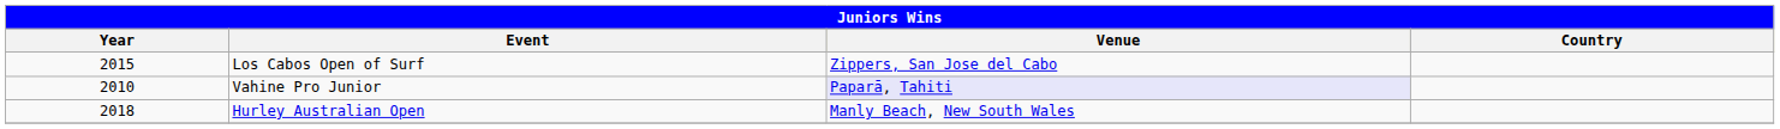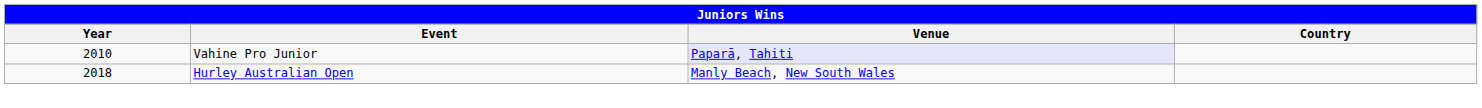- row: 2015 | Los Cabos Open of Surf | Zippers, San Jose del Cabo
